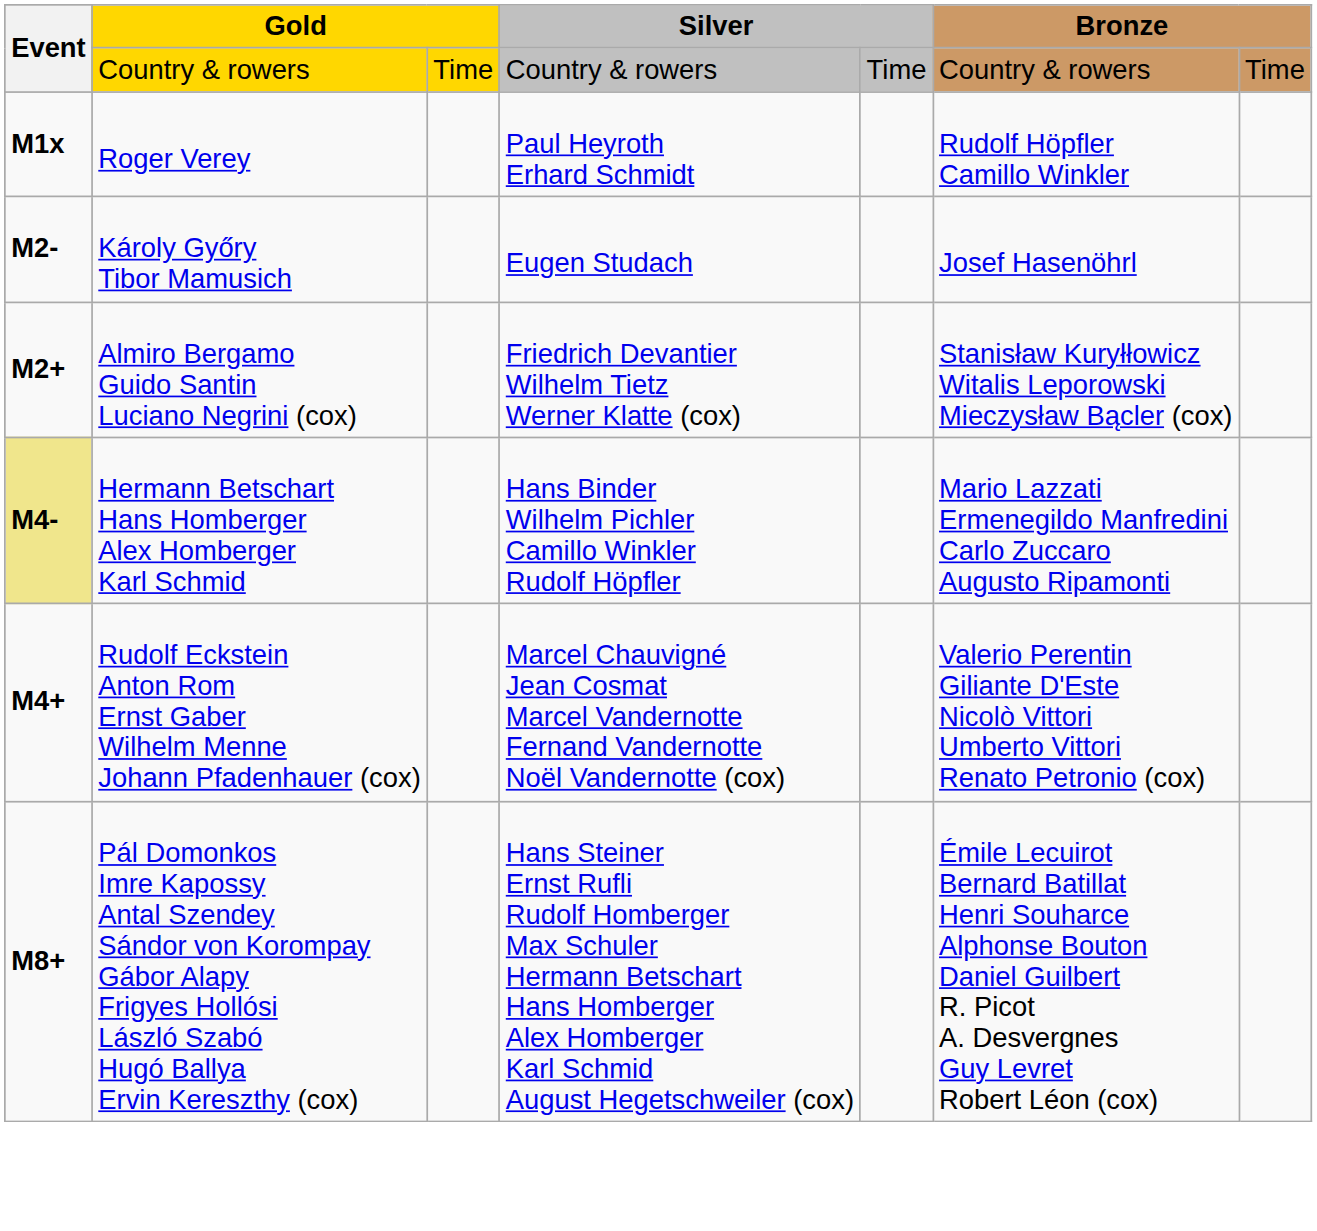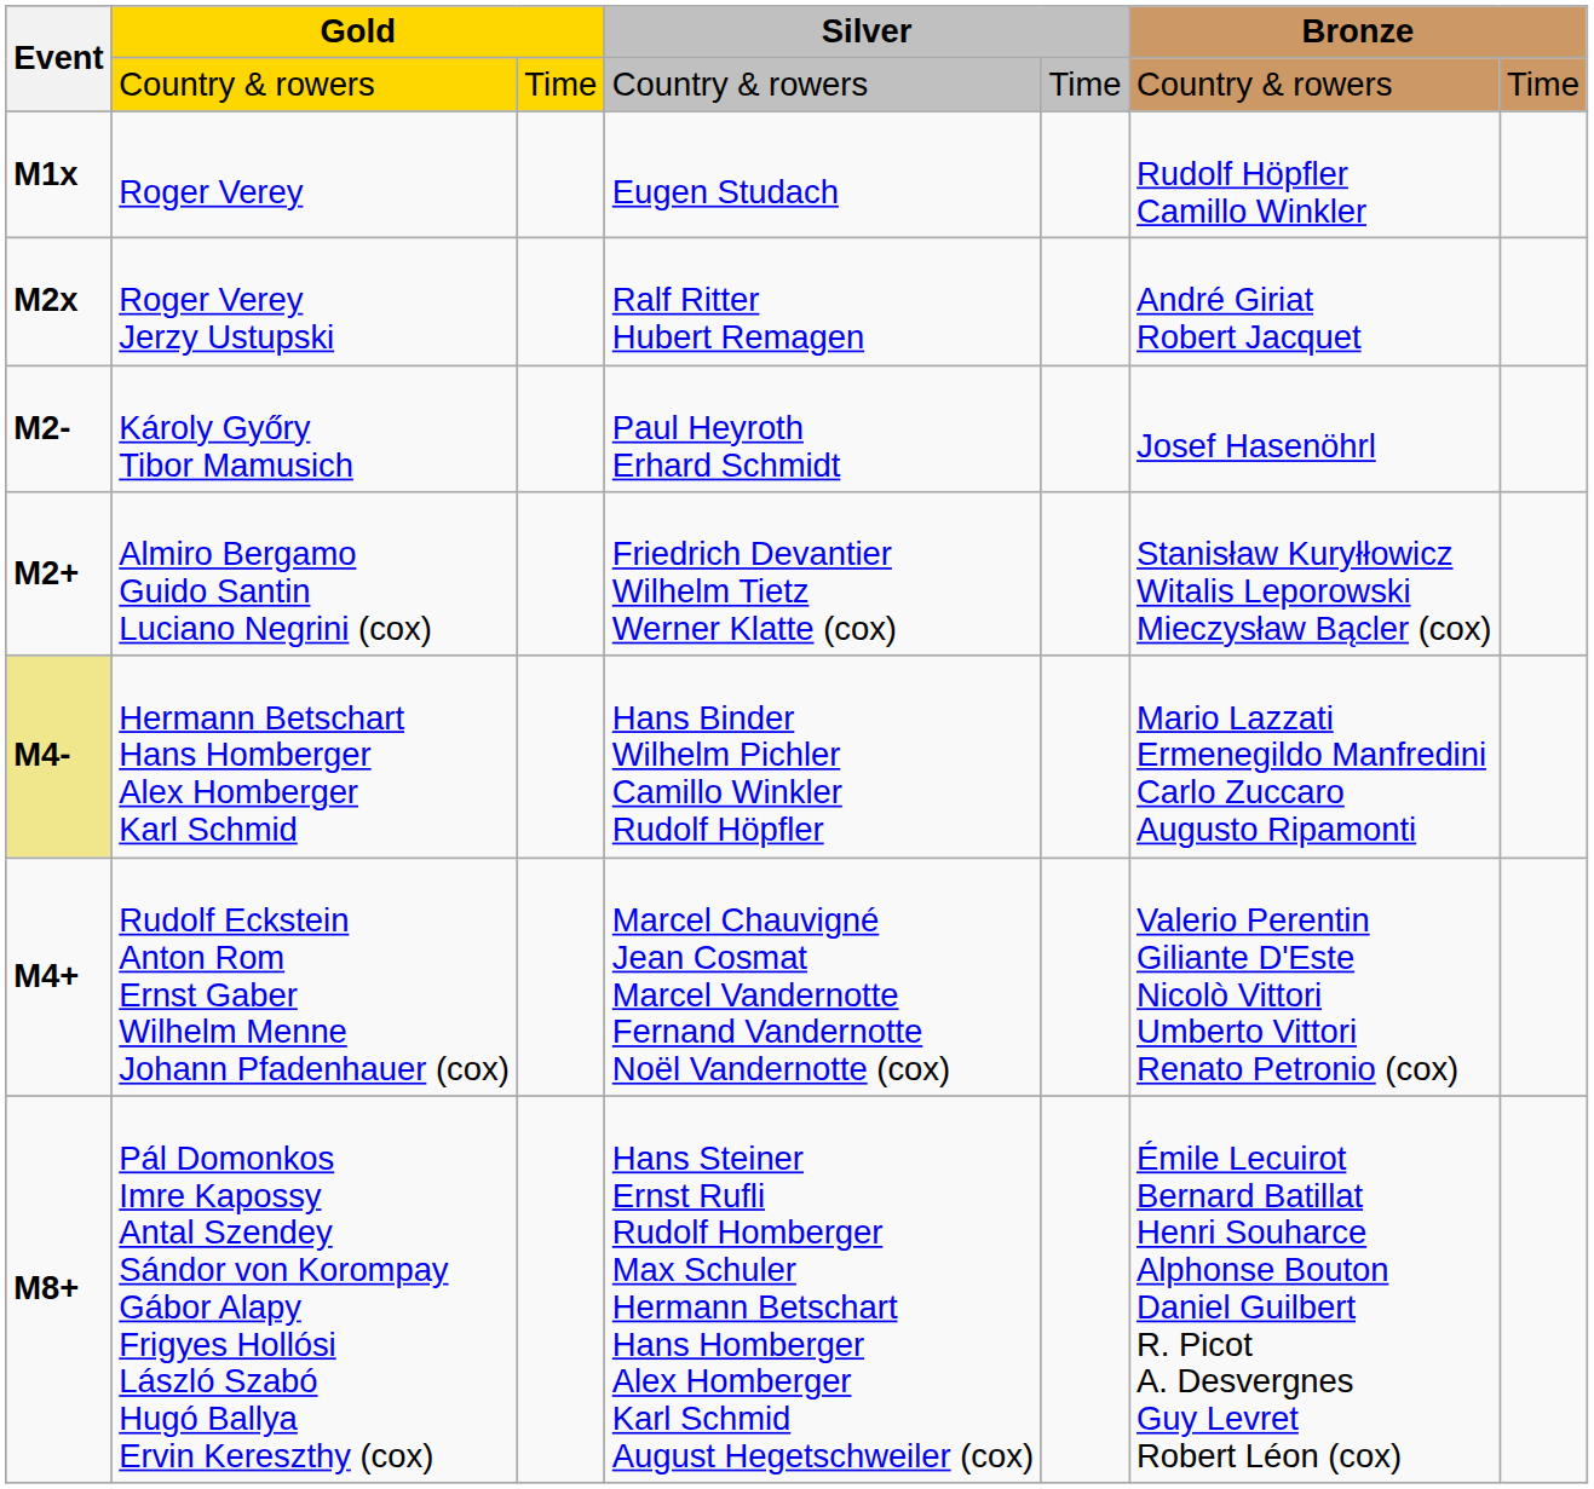Roger Verey | column 4: Paul Heyroth Erhard Schmidt -> Eugen Studach
+ row: M2x | Roger Verey Jerzy Ustupski | Ralf Ritter Hubert Remagen | André Giriat Robert Jacquet
Károly Győry Tibor Mamusich | column 4: Eugen Studach -> Paul Heyroth Erhard Schmidt
